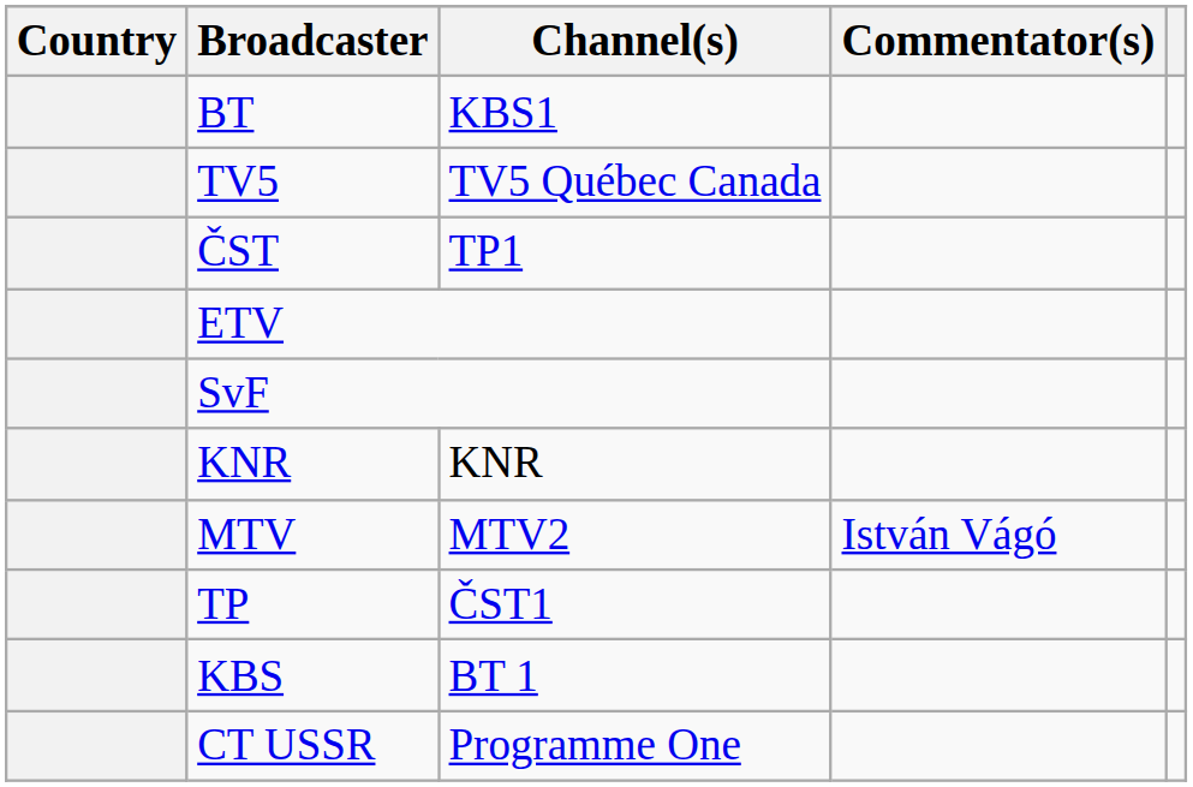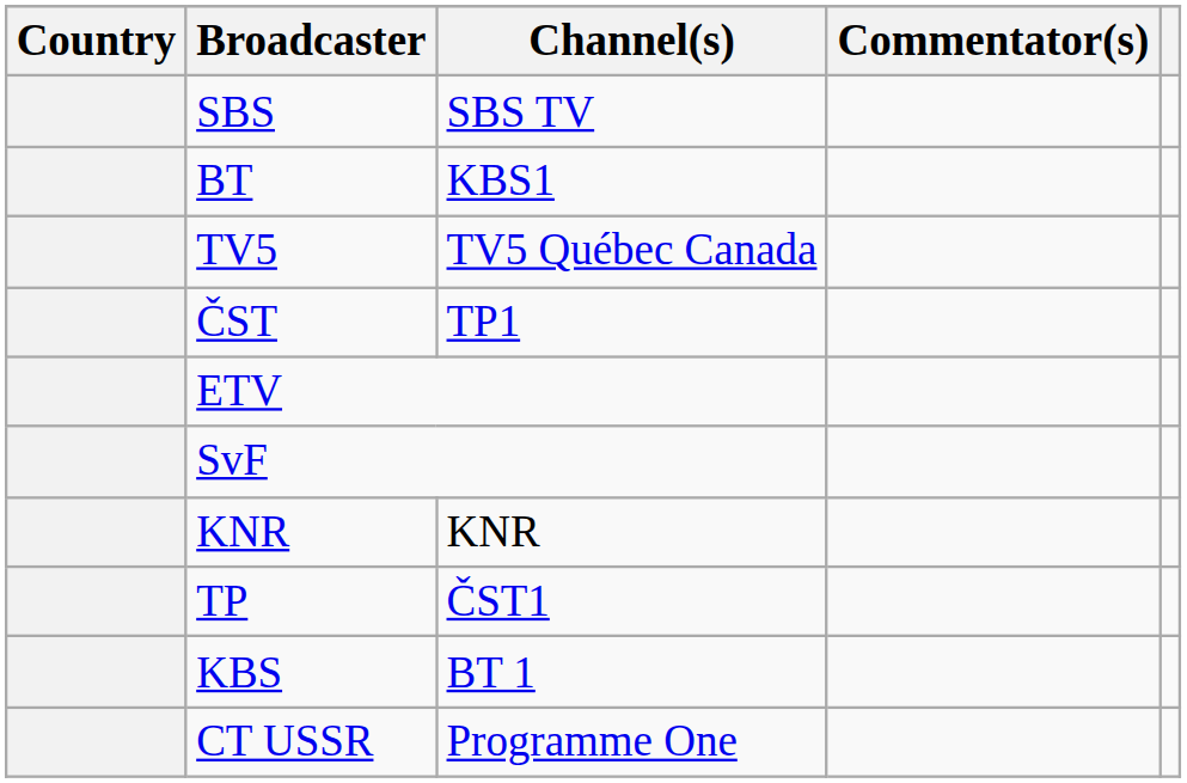+ row: SBS | SBS TV
- row: MTV | MTV2 | István Vágó
